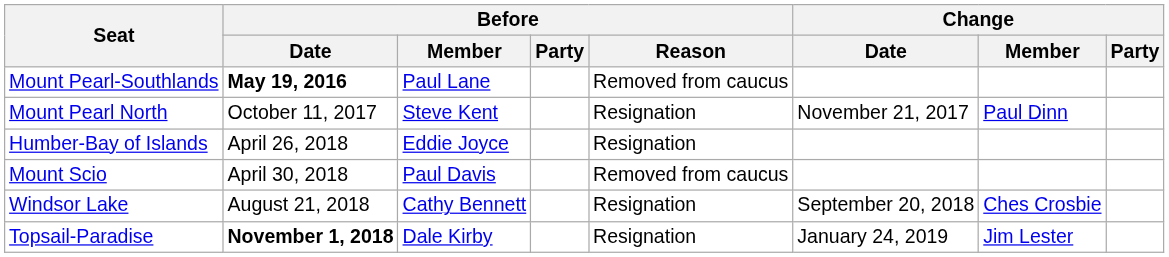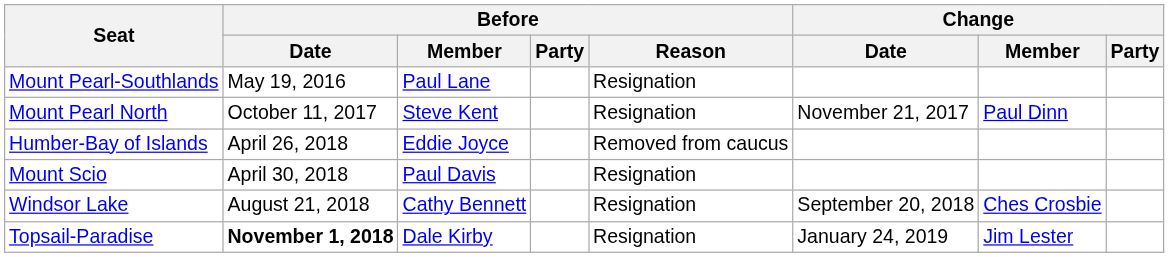Mount Pearl-Southlands | Before / Date: bold -> normal
Mount Pearl-Southlands | Before / Reason: Removed from caucus -> Resignation
Humber-Bay of Islands | Before / Reason: Resignation -> Removed from caucus
Mount Scio | Before / Reason: Removed from caucus -> Resignation
